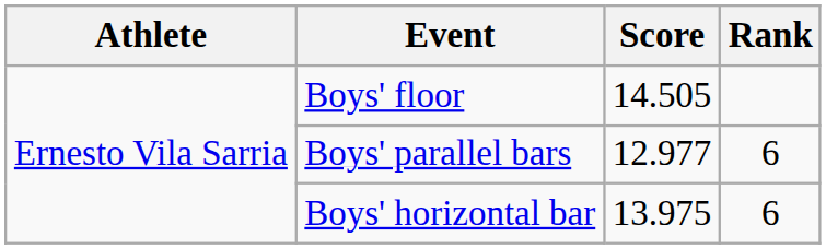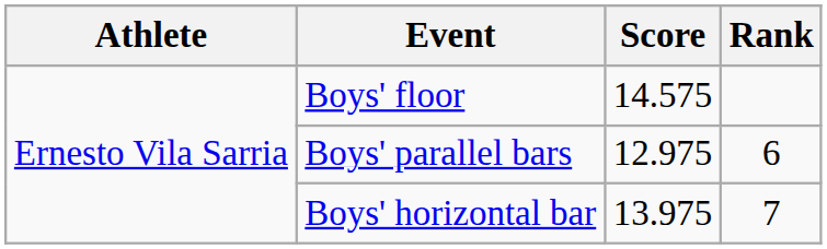Boys' floor | Score: 14.505 -> 14.575
Boys' parallel bars | Score: 12.977 -> 12.975
Boys' horizontal bar | Rank: 6 -> 7
